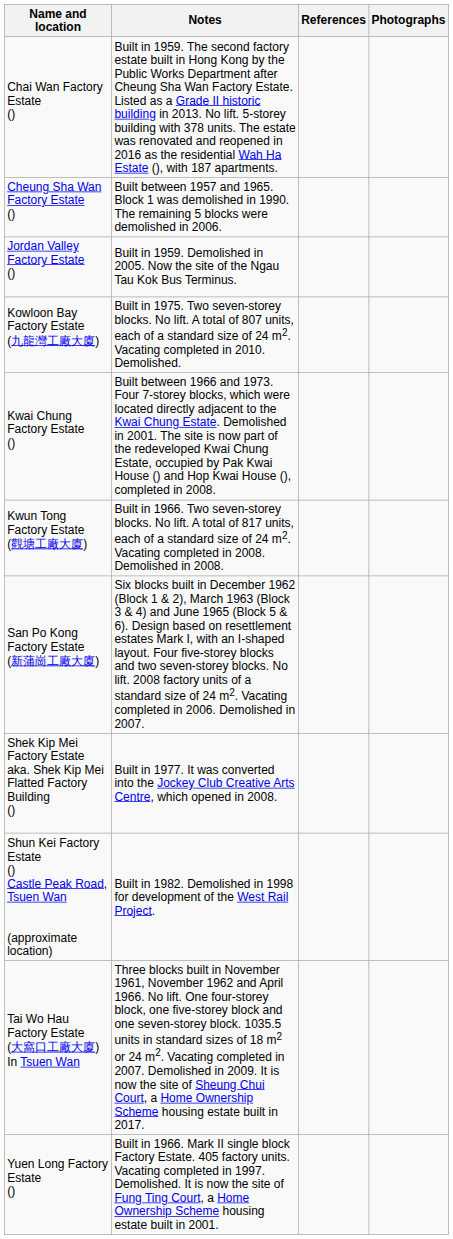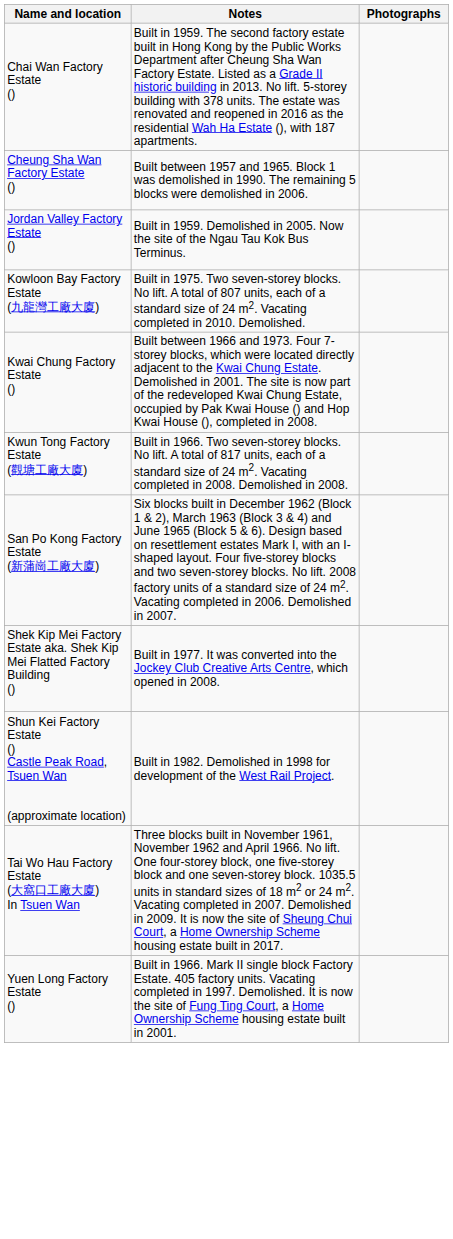- column: References
